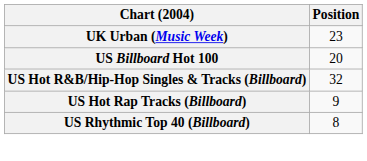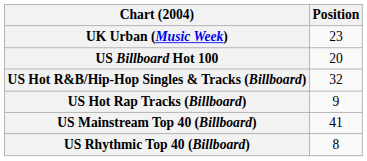+ row: US Mainstream Top 40 (Billboard) | 41
